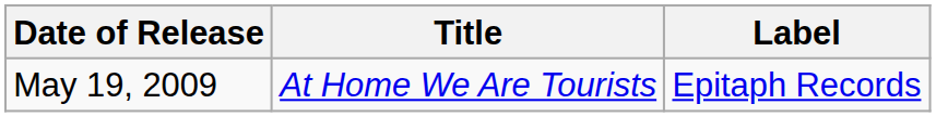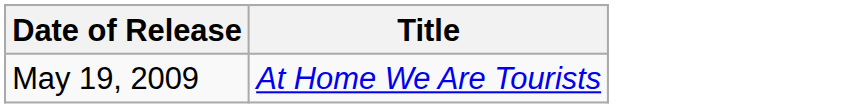- column: Label | Epitaph Records
